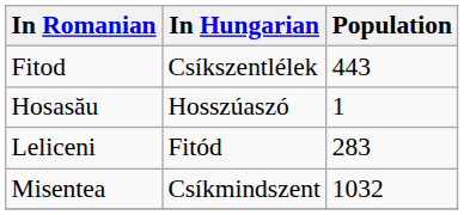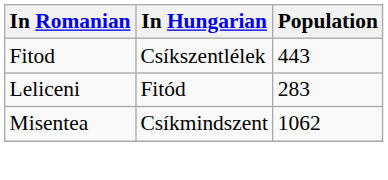- row: Hosasău | Hosszúaszó | 1
Misentea | Population: 1032 -> 1062
